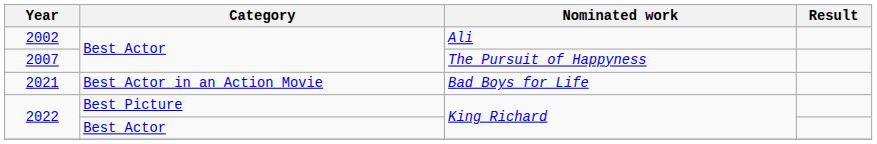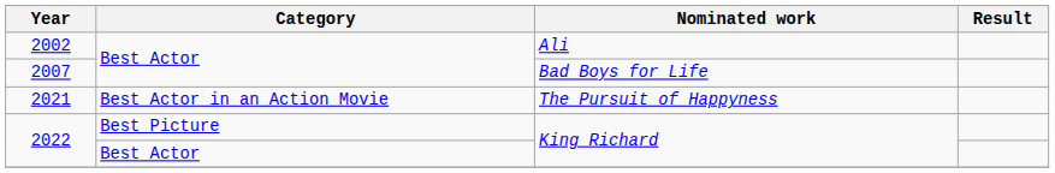2007 | Nominated work: The Pursuit of Happyness -> Bad Boys for Life
2021 | Nominated work: Bad Boys for Life -> The Pursuit of Happyness
